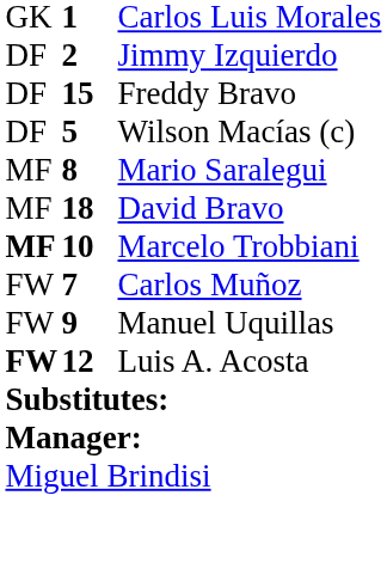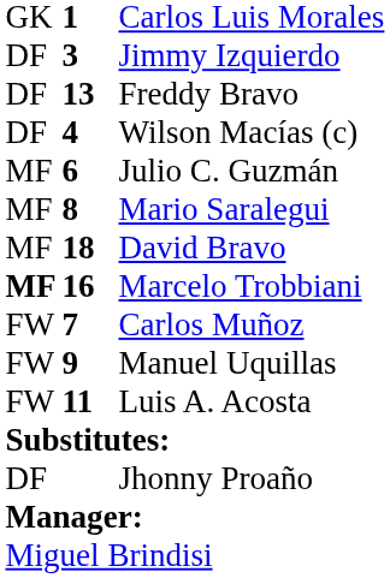Jimmy Izquierdo | column 2: 2 -> 3
Freddy Bravo | column 2: 15 -> 13
Wilson Macías (c) | column 2: 5 -> 4
+ row: MF | 6 | Julio C. Guzmán
Marcelo Trobbiani | column 2: 10 -> 16
Luis A. Acosta | column 1: bold -> normal
Luis A. Acosta | column 2: 12 -> 11
+ row: DF | Jhonny Proaño
